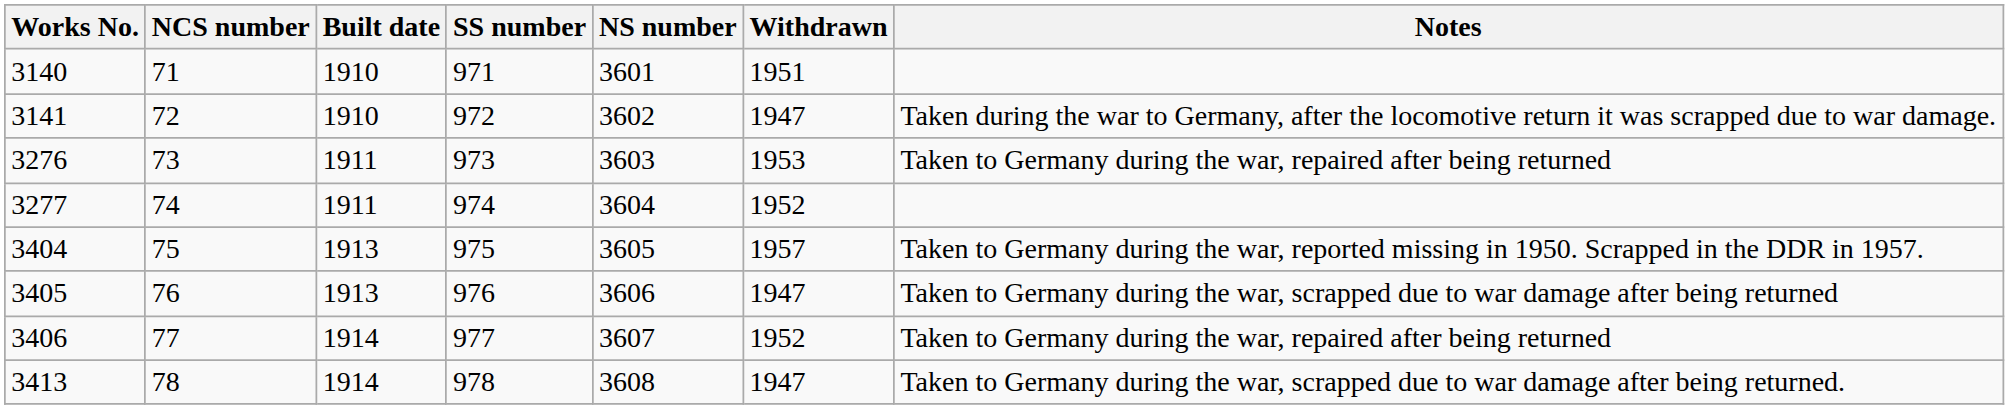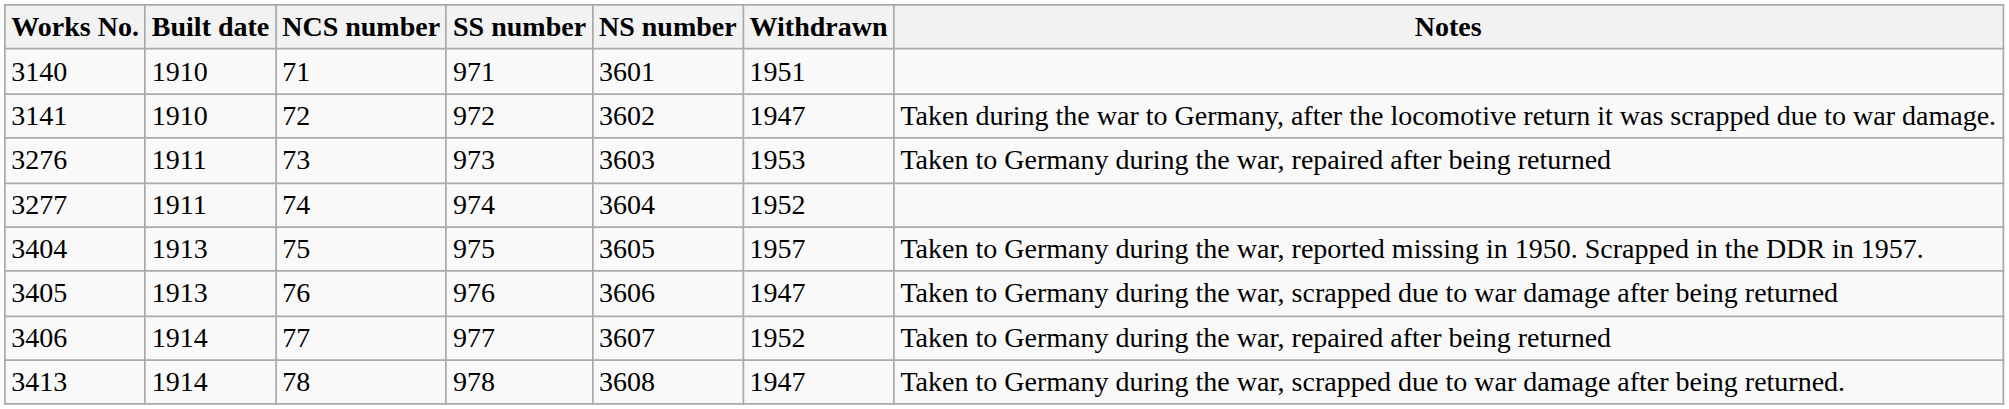columns swapped: Built date <-> NCS number
